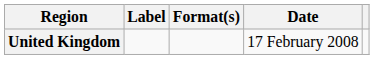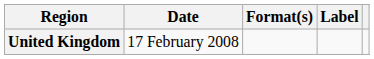columns swapped: Date <-> Label
